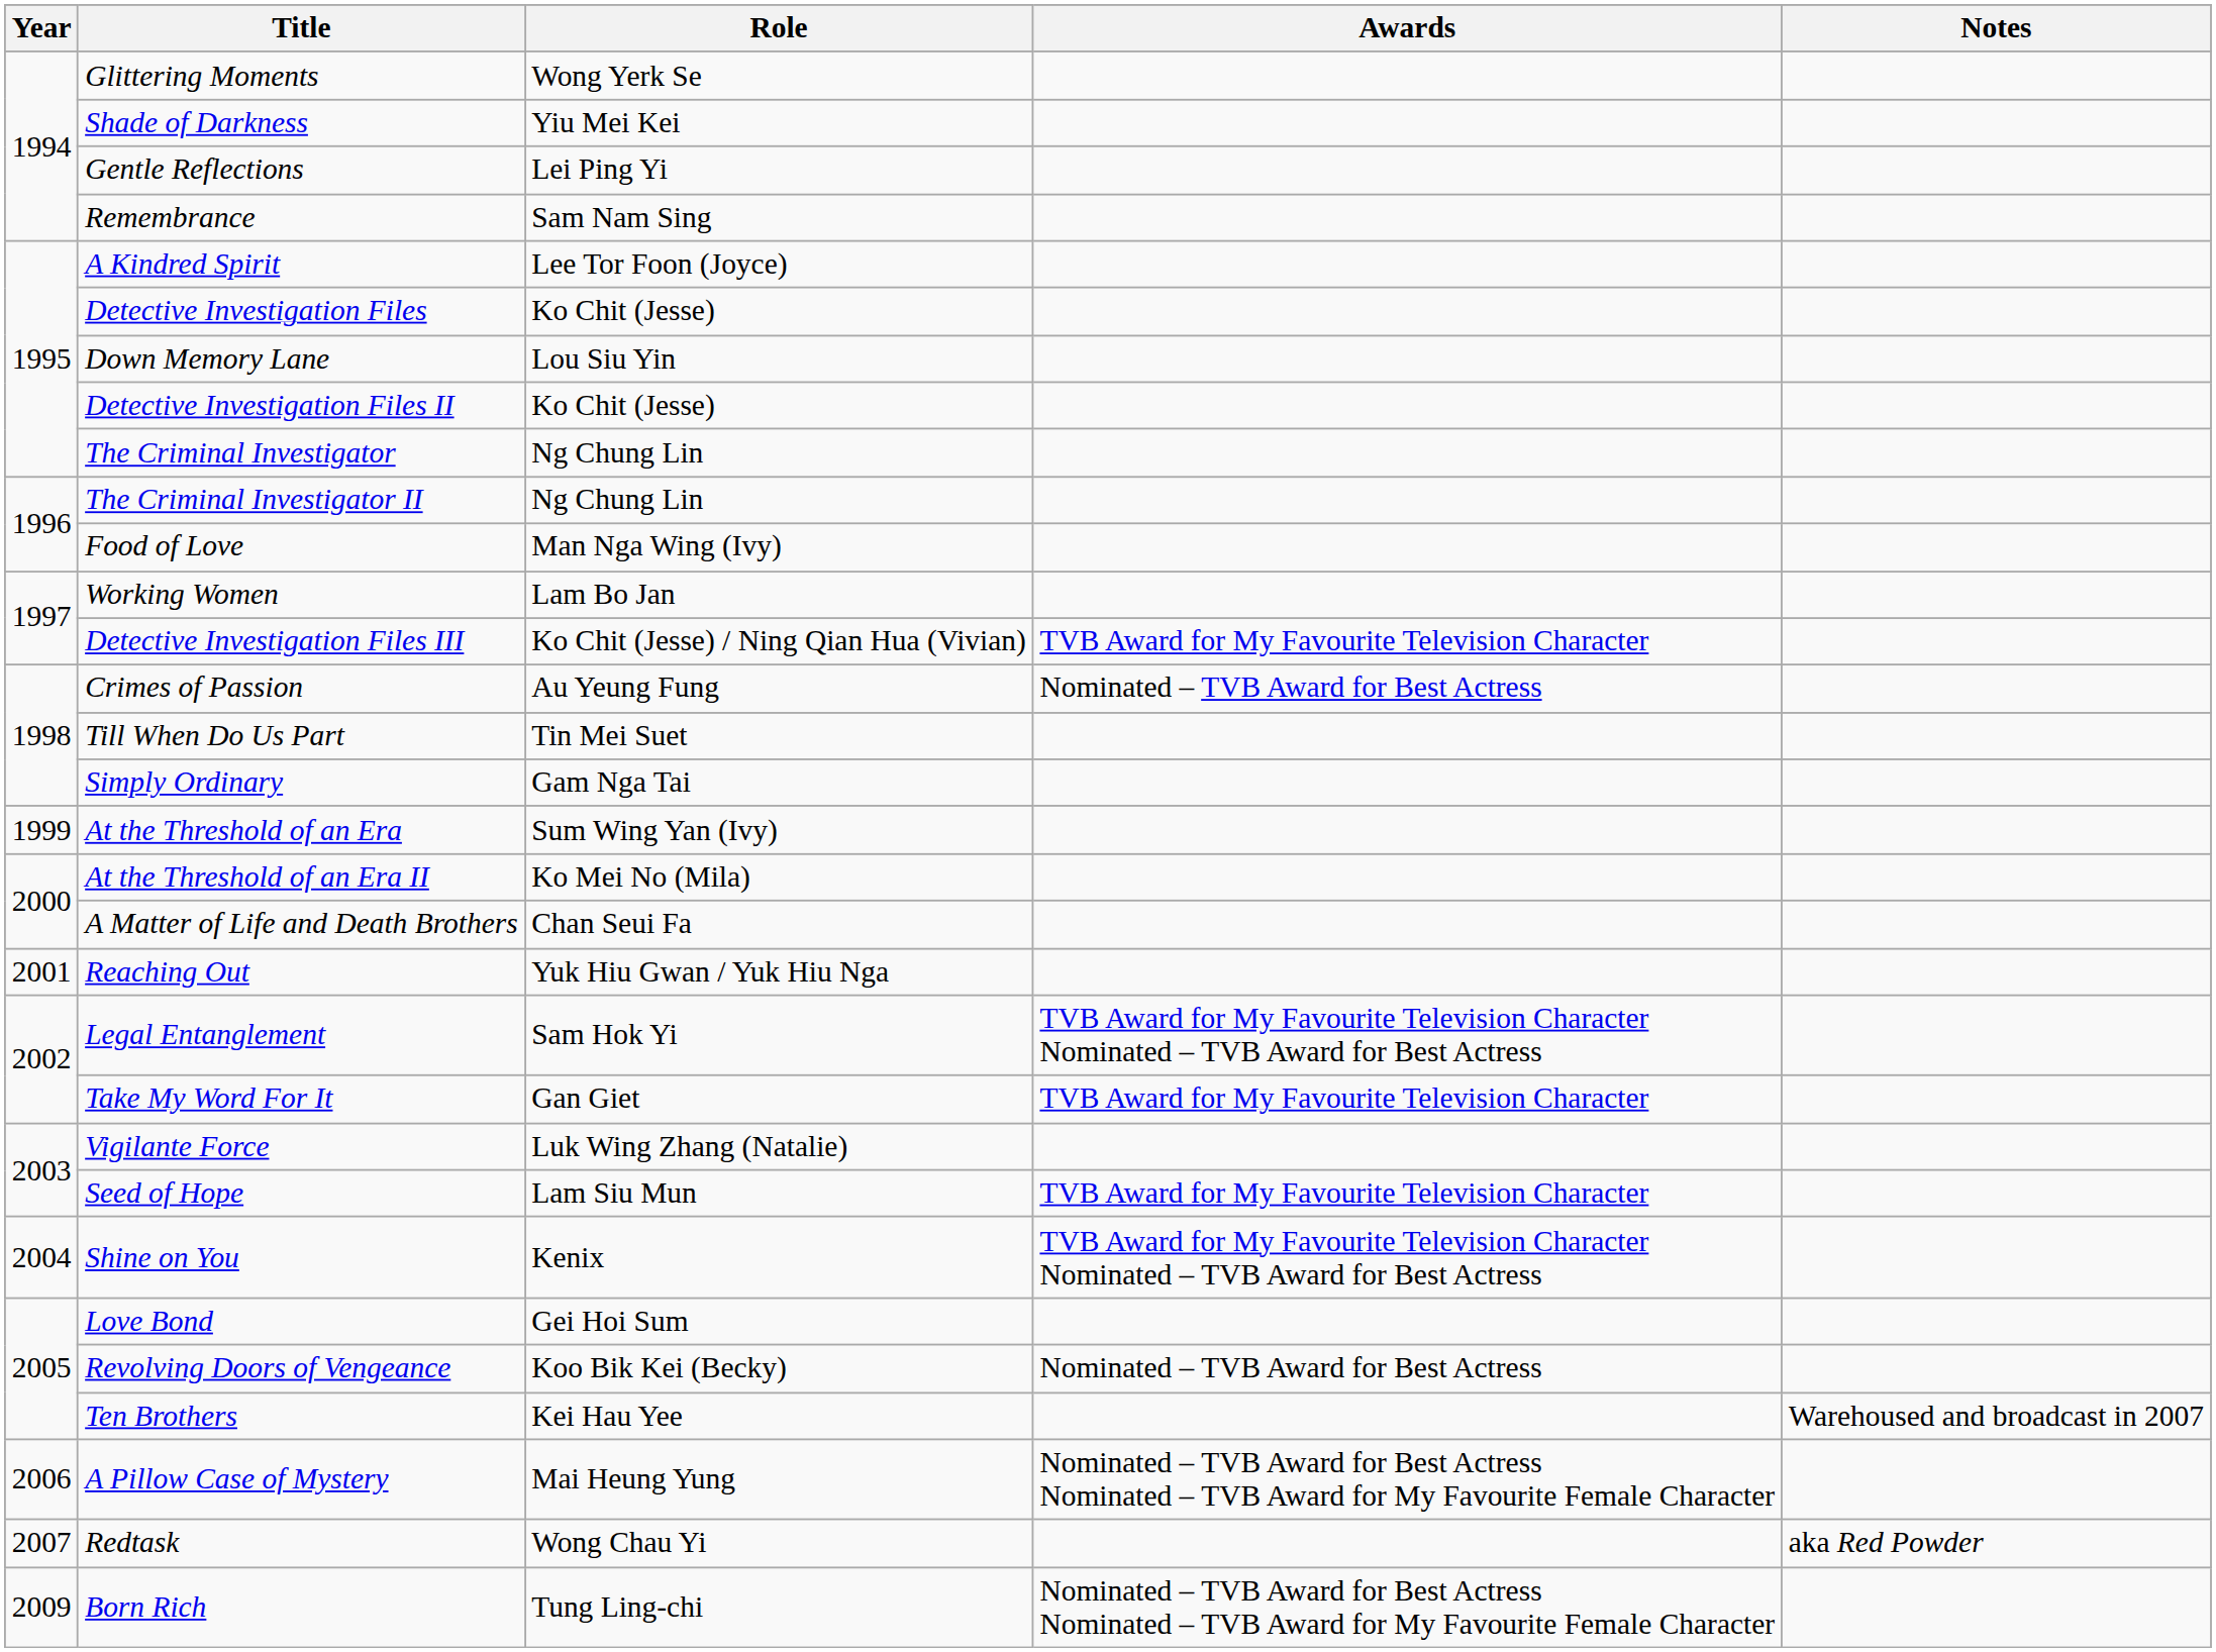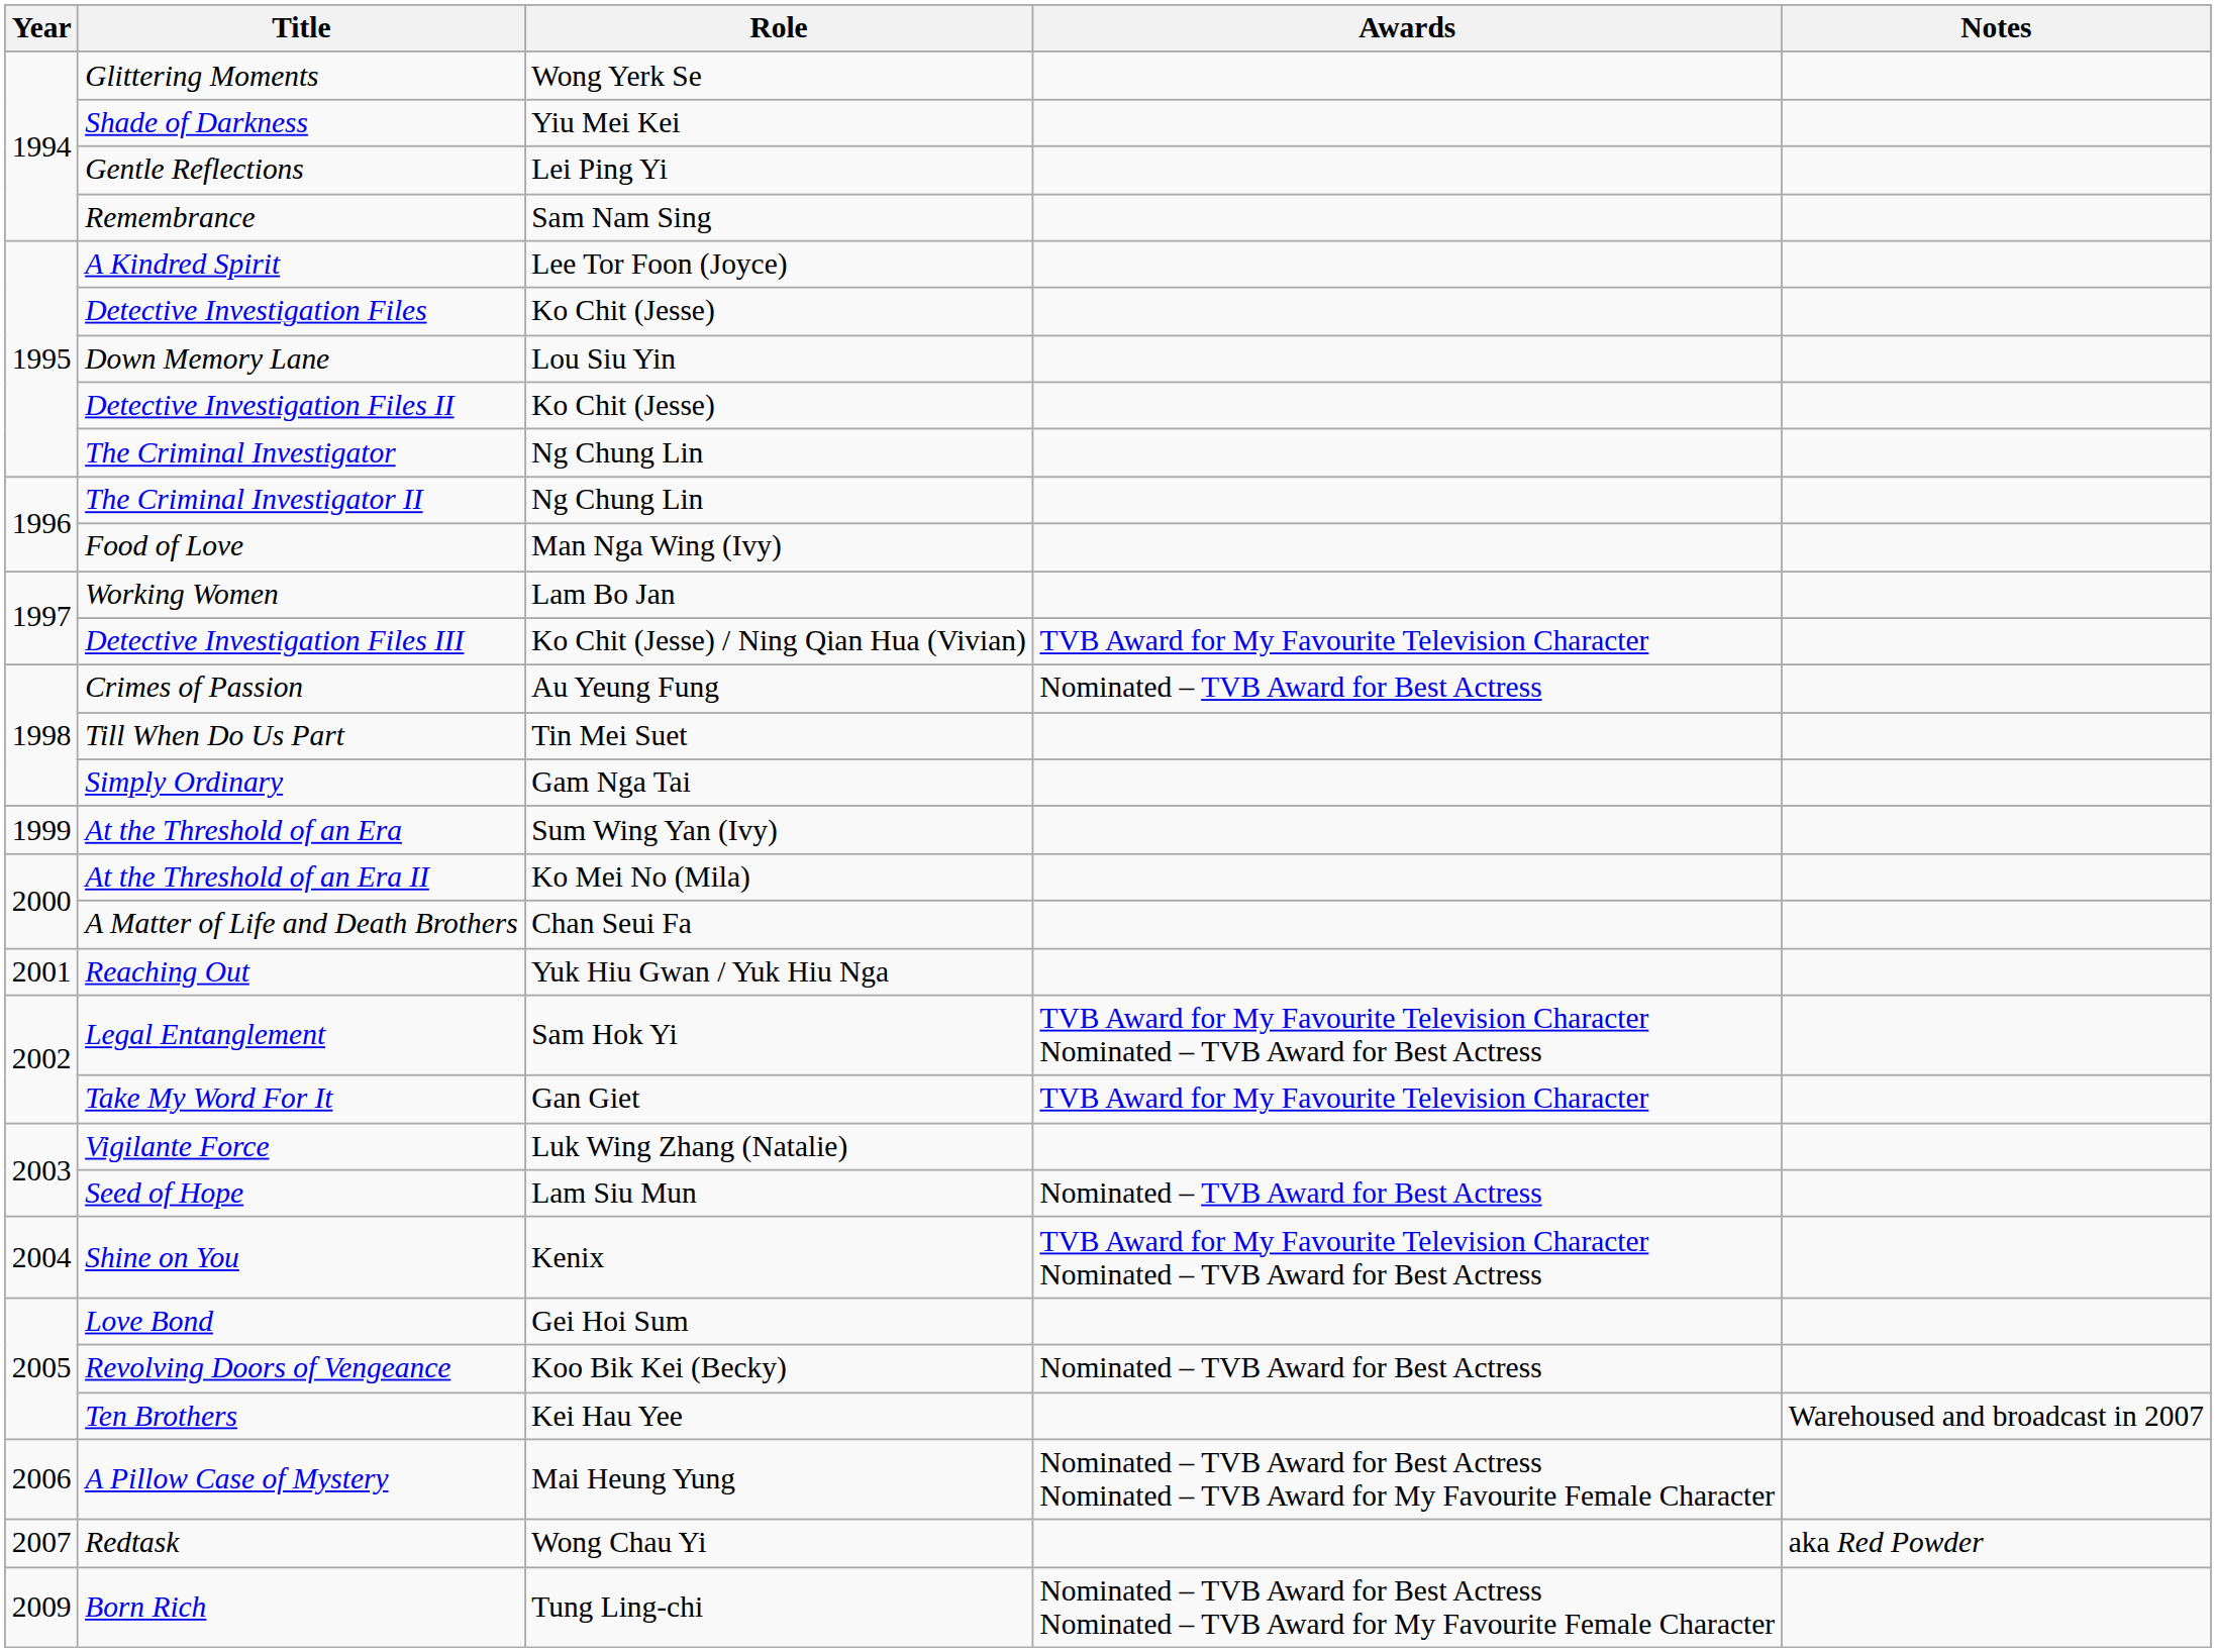Seed of Hope | Awards: TVB Award for My Favourite Television Character -> Nominated – TVB Award for Best Actress
